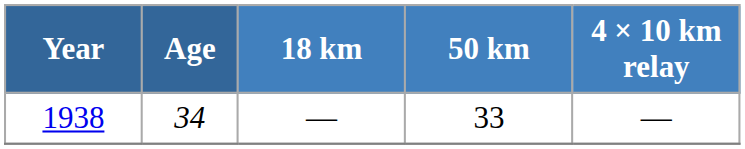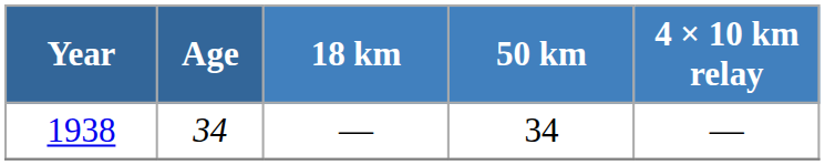1938 | 50 km: 33 -> 34
